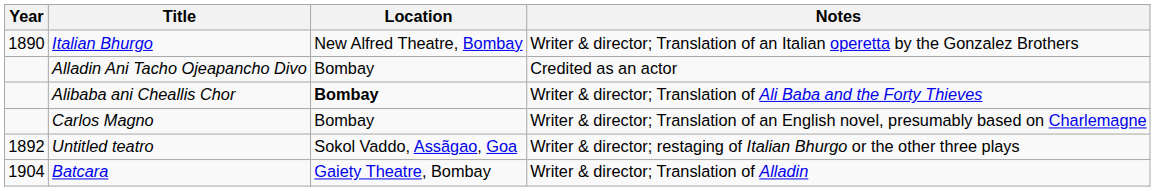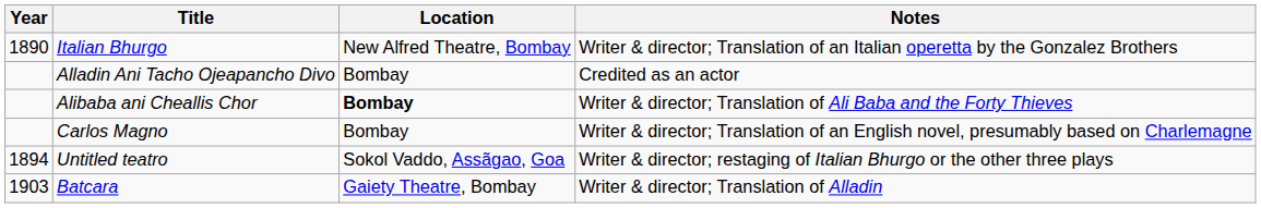Untitled teatro | Year: 1892 -> 1894
Batcara | Year: 1904 -> 1903
